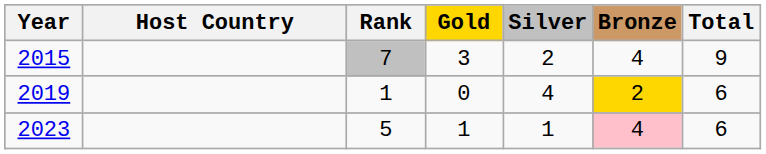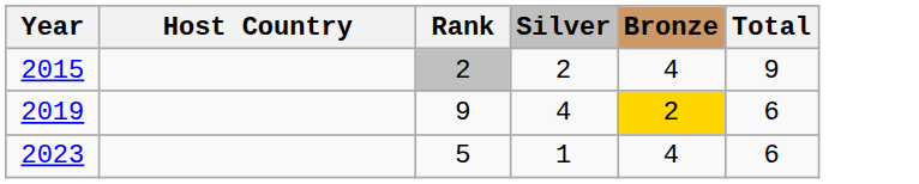- column: Gold | 3 | 0 | 1
2015 | Rank: 7 -> 2
2019 | Rank: 1 -> 9
2023 | Bronze: pink background -> no background
